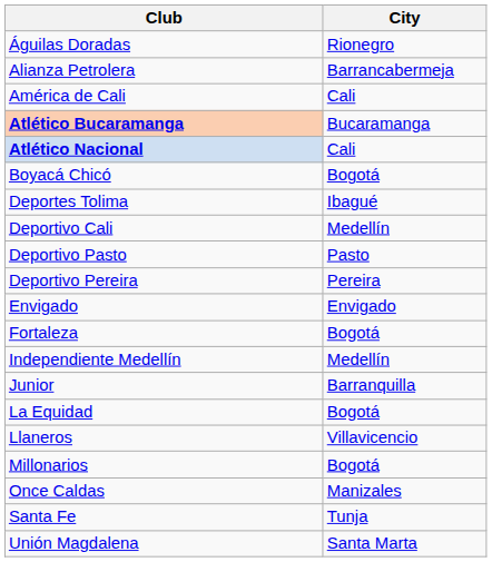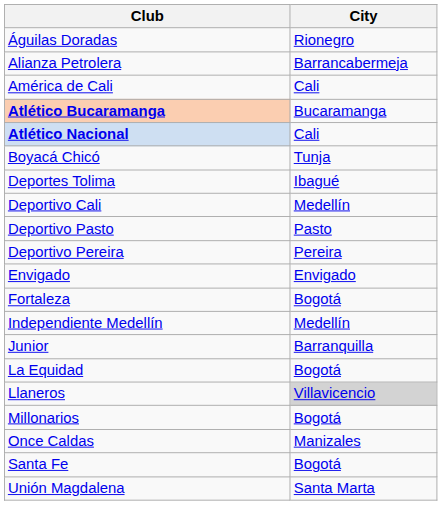Boyacá Chicó | City: Bogotá -> Tunja
Llaneros | City: no background -> lightgrey background
Santa Fe | City: Tunja -> Bogotá
